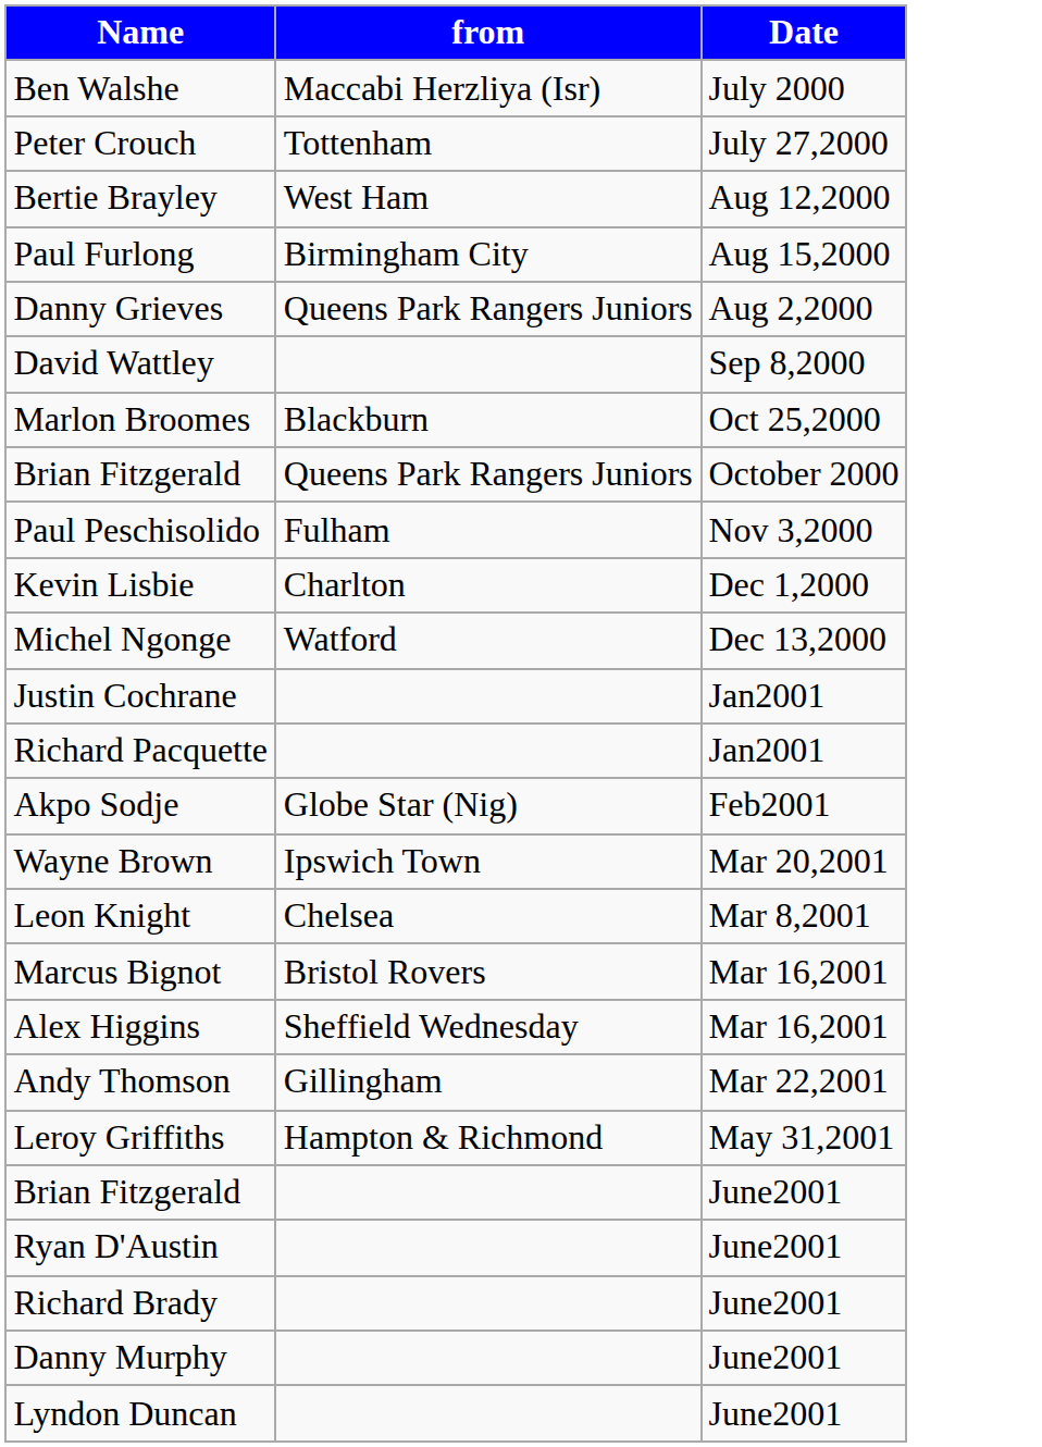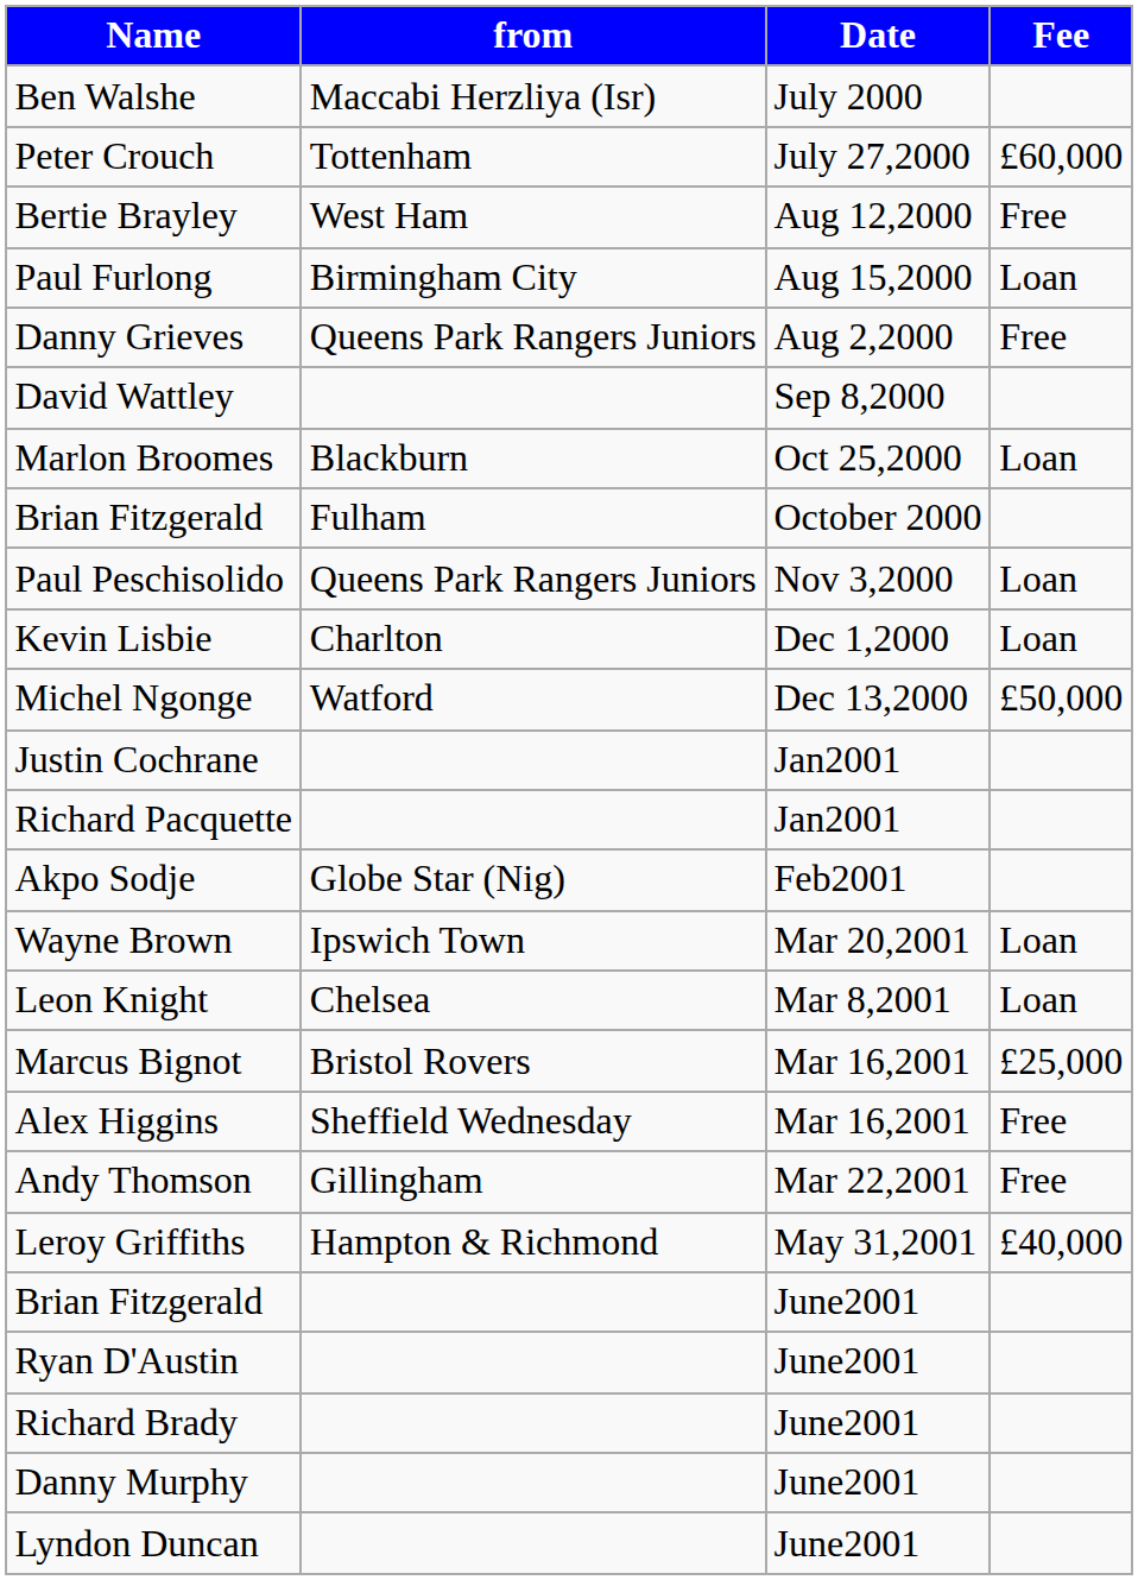+ column: Fee | £60,000 | Free | Loan | Free | Loan | Loan | Loan | £50,000 | Loan | Loan | £25,000 | Free | Free | £40,000
Brian Fitzgerald / October 2000 | from: Queens Park Rangers Juniors -> Fulham
Paul Peschisolido | from: Fulham -> Queens Park Rangers Juniors
